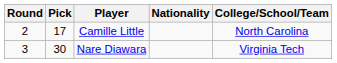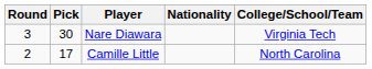rows swapped: Camille Little <-> Nare Diawara
